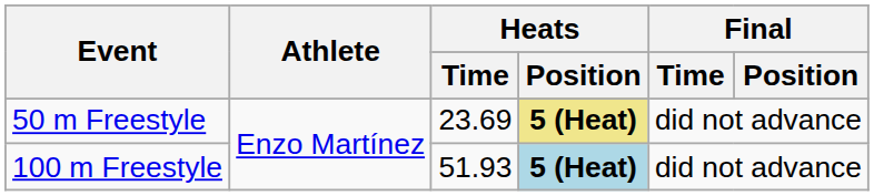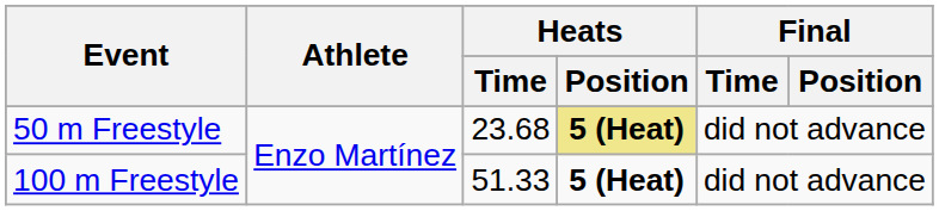50 m Freestyle | Heats / Time: 23.69 -> 23.68
100 m Freestyle | Heats / Time: 51.93 -> 51.33
100 m Freestyle | Heats / Position: lightblue background -> no background
